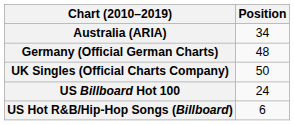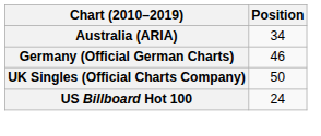Germany (Official German Charts) | Position: 48 -> 46
- row: US Hot R&B/Hip-Hop Songs (Billboard) | 6
